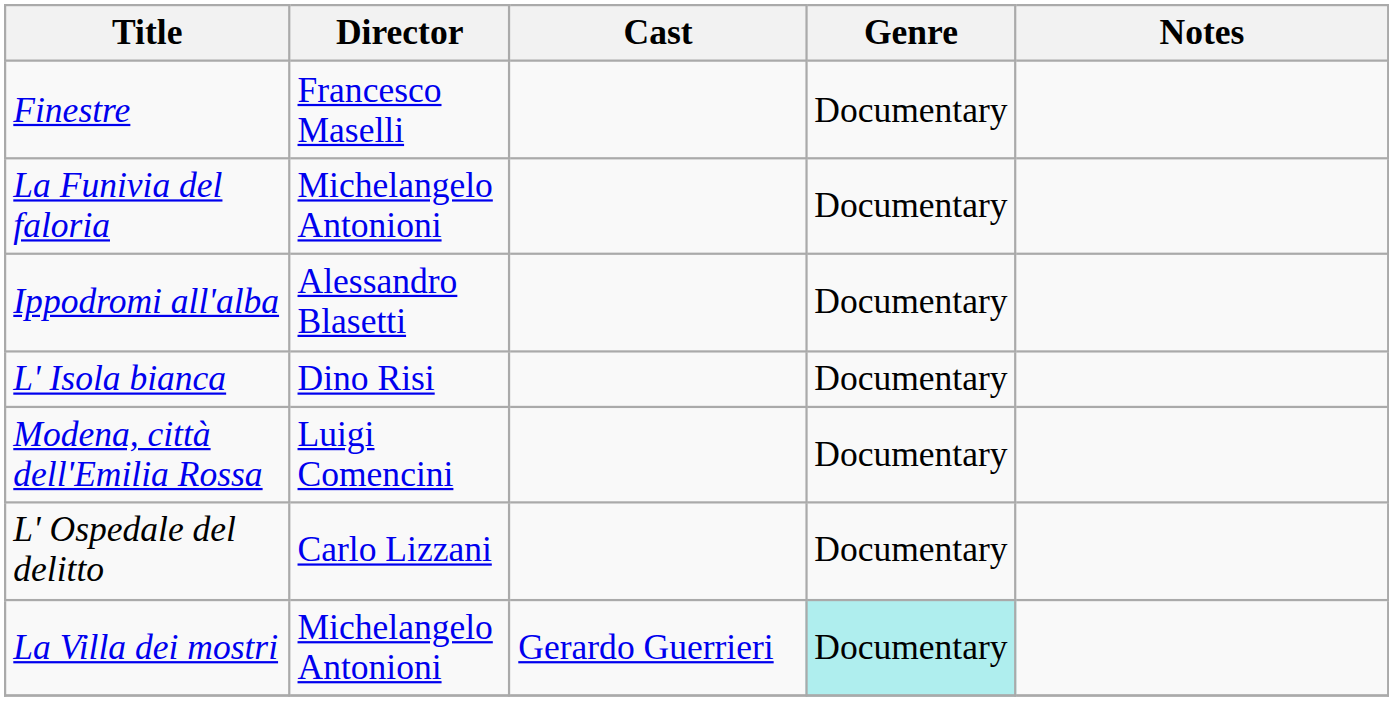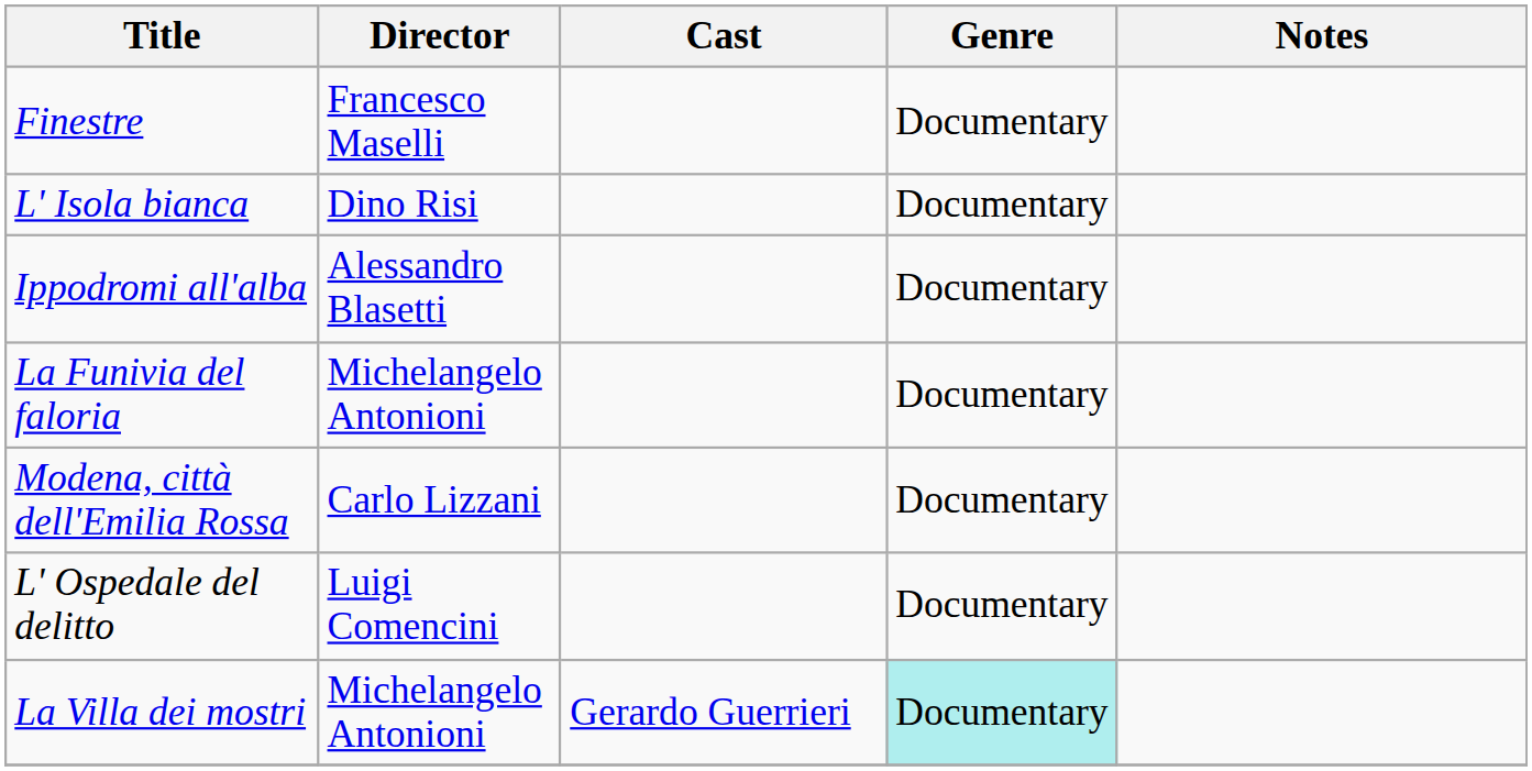rows swapped: La Funivia del faloria <-> L' Isola bianca
Modena, città dell'Emilia Rossa | Director: Luigi Comencini -> Carlo Lizzani
L' Ospedale del delitto | Director: Carlo Lizzani -> Luigi Comencini
